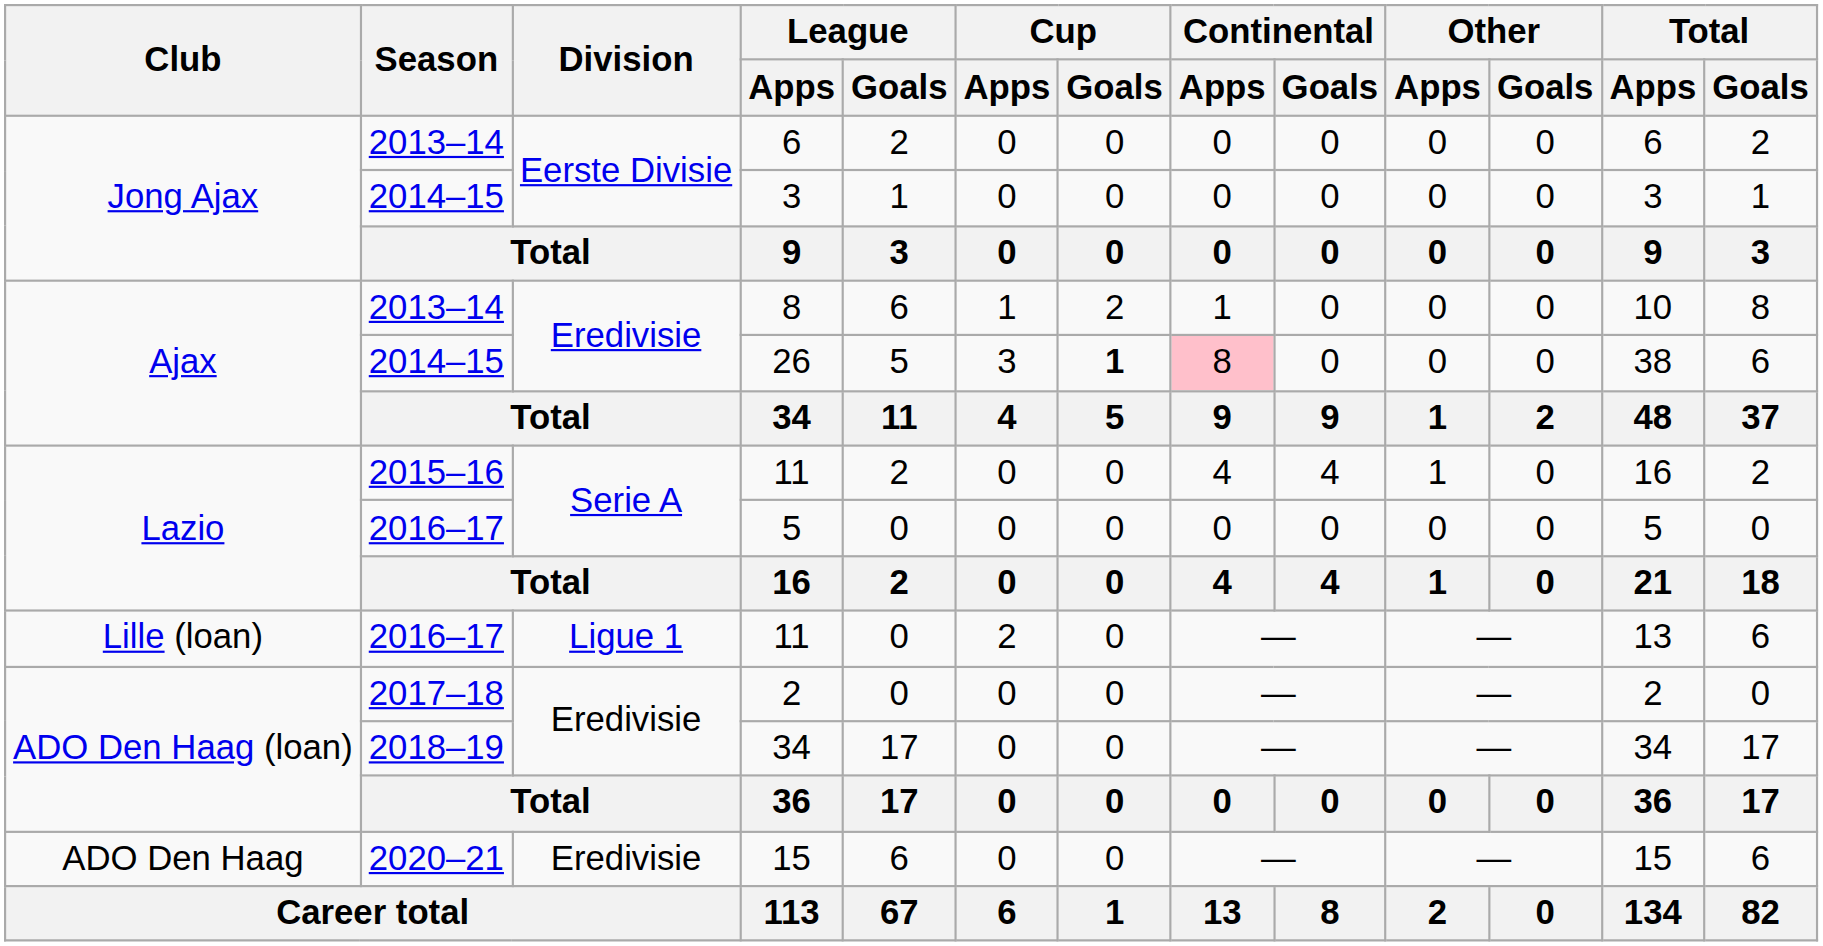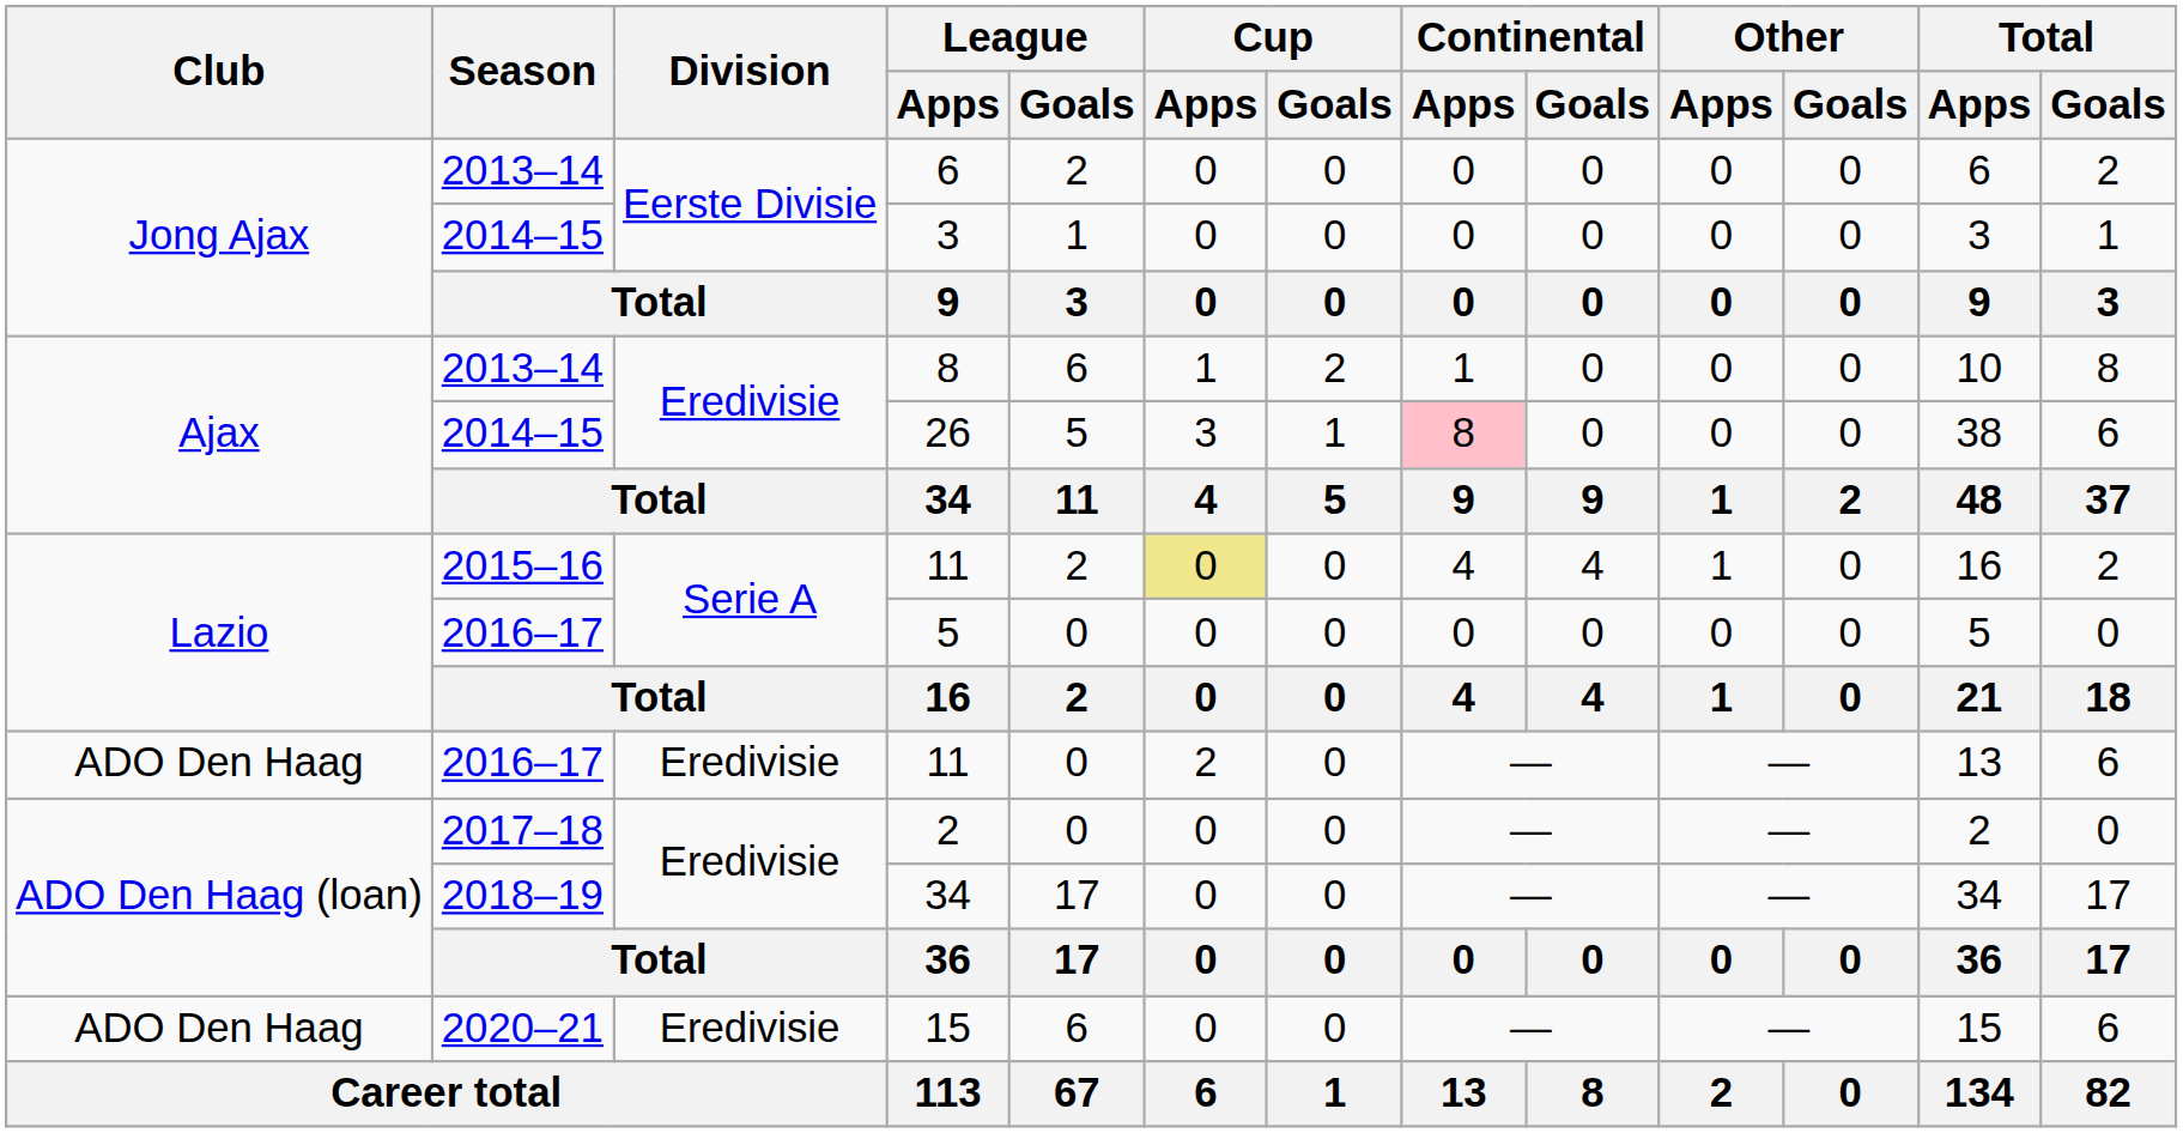26 | Cup / Goals: bold -> normal
2015–16 / 11 | Cup / Apps: no background -> khaki background
2016–17 / 11 | Club: Lille (loan) -> ADO Den Haag
2016–17 / 11 | Division: Ligue 1 -> Eredivisie
